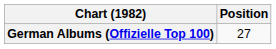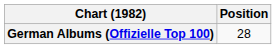German Albums (Offizielle Top 100) | Position: 27 -> 28
